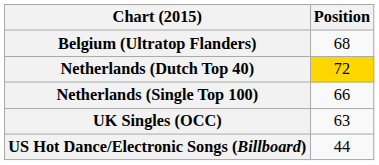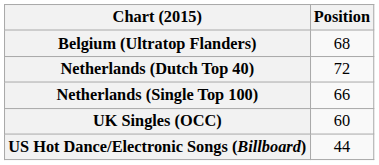Netherlands (Dutch Top 40) | Position: gold background -> no background
UK Singles (OCC) | Position: 63 -> 60
